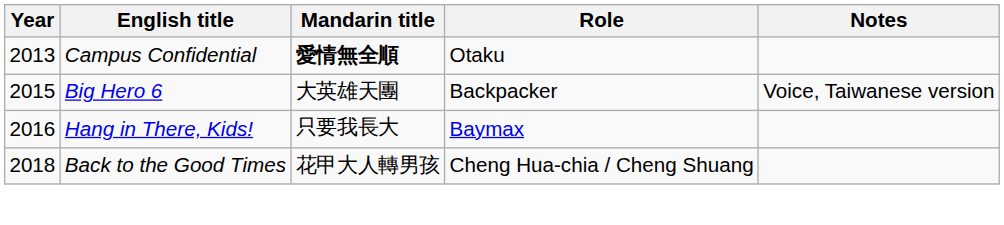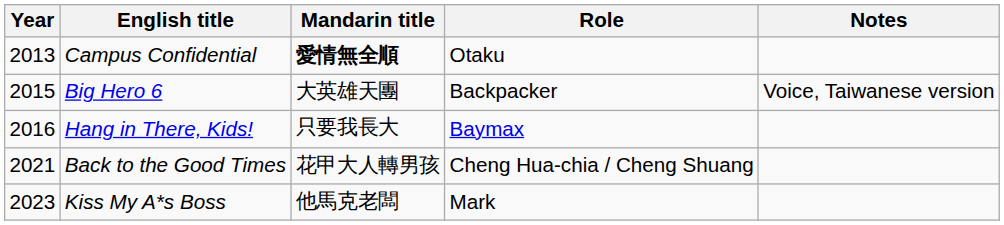Back to the Good Times | Year: 2018 -> 2021
+ row: 2023 | Kiss My A*s Boss | 他馬克老闆 | Mark
